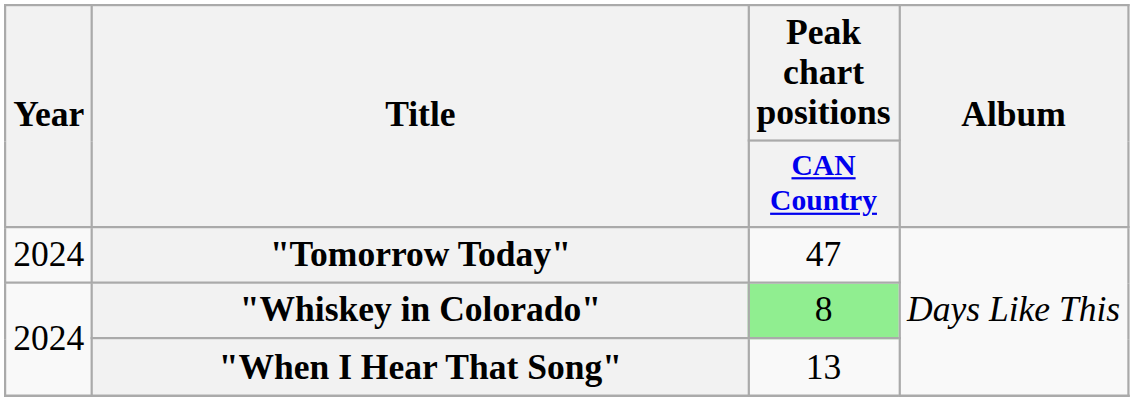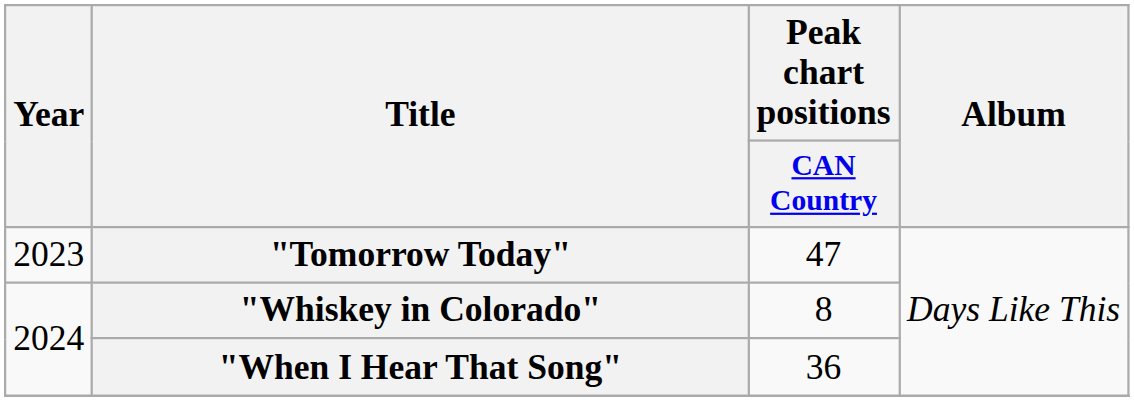"Tomorrow Today" | Year: 2024 -> 2023
"Whiskey in Colorado" | Peak chart positions / CAN Country: lightgreen background -> no background
"When I Hear That Song" | Peak chart positions / CAN Country: 13 -> 36
